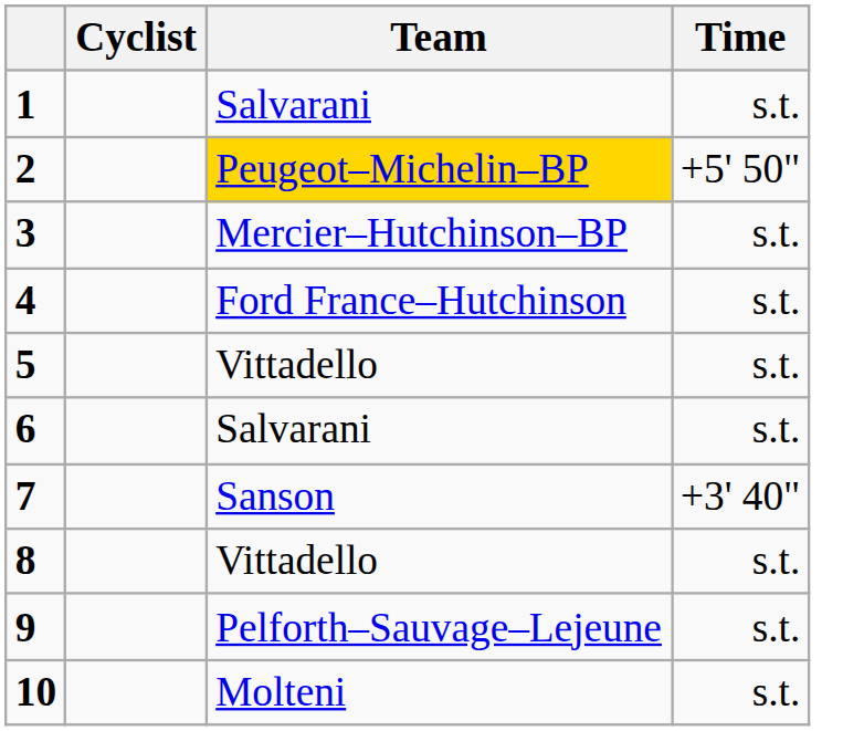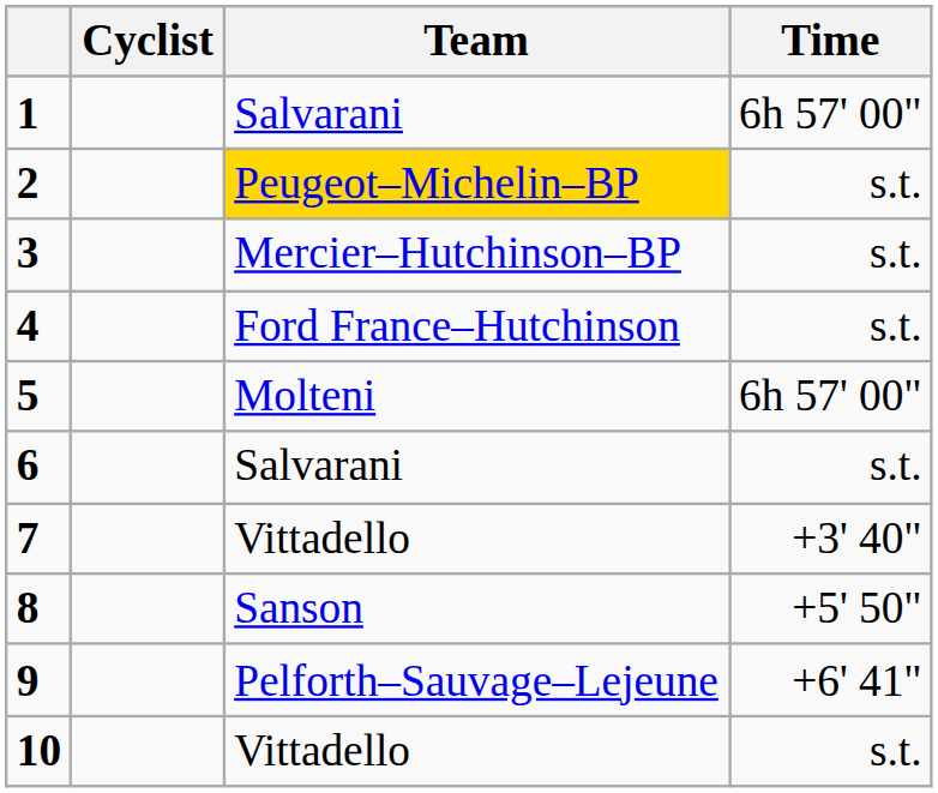1 | Time: s.t. -> 6h 57' 00"
2 | Time: +5' 50" -> s.t.
5 | Team: Vittadello -> Molteni
5 | Time: s.t. -> 6h 57' 00"
7 | Team: Sanson -> Vittadello
8 | Team: Vittadello -> Sanson
8 | Time: s.t. -> +5' 50"
9 | Time: s.t. -> +6' 41"
10 | Team: Molteni -> Vittadello
